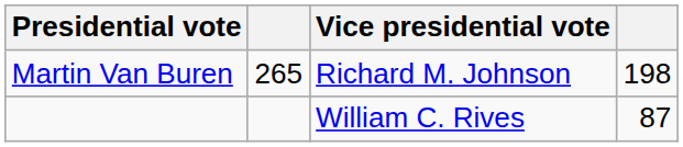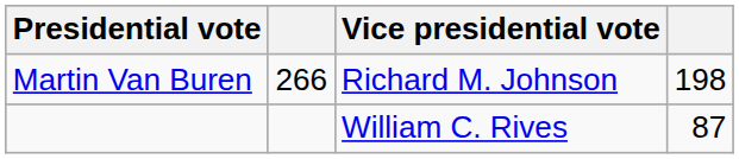Martin Van Buren | column 2: 265 -> 266
